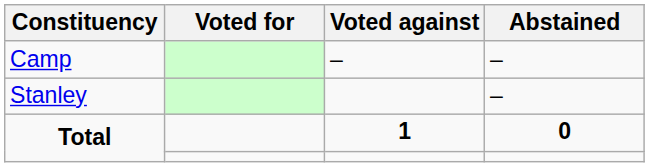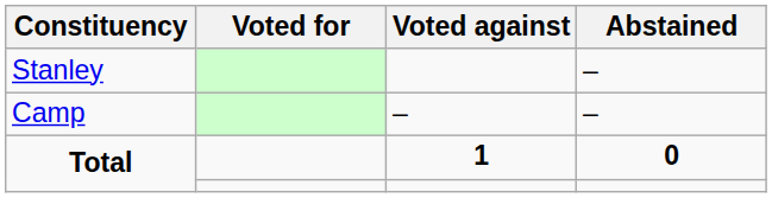rows swapped: Stanley <-> Camp
